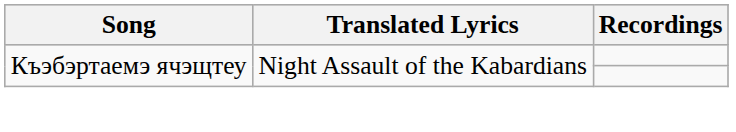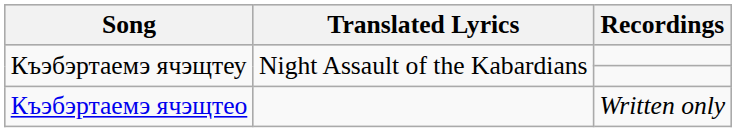+ row: Къэбэртаемэ ячэщтео | Written only
